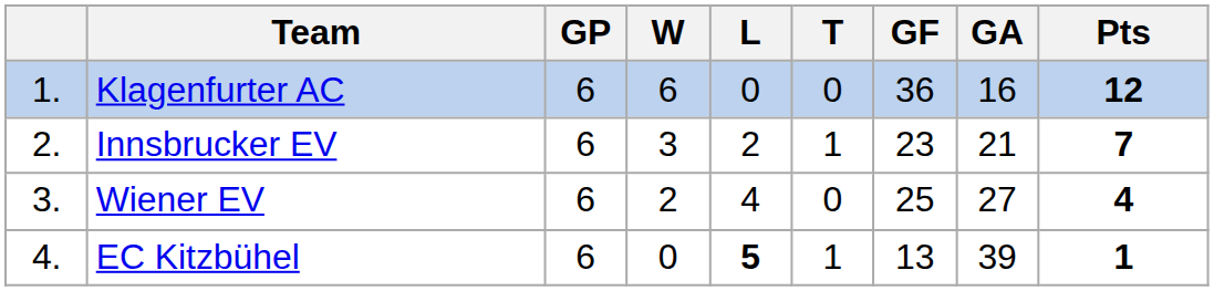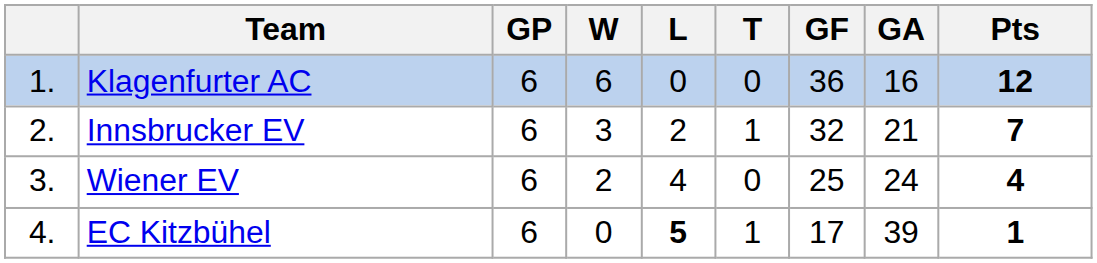Innsbrucker EV | GF: 23 -> 32
Wiener EV | GA: 27 -> 24
EC Kitzbühel | GF: 13 -> 17
